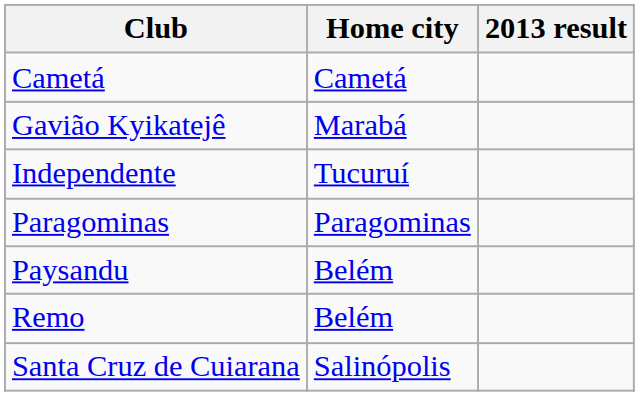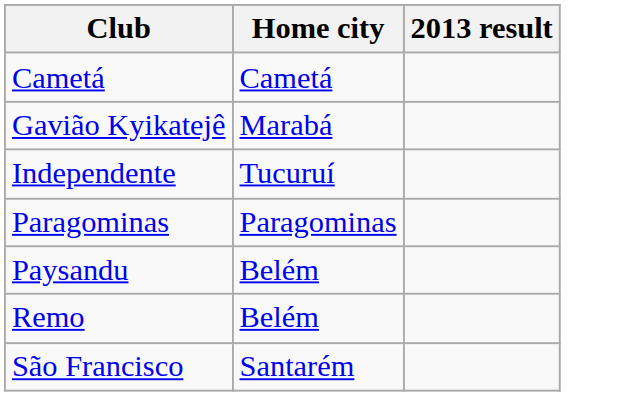- row: Santa Cruz de Cuiarana | Salinópolis
+ row: São Francisco | Santarém
